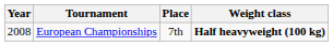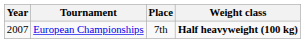European Championships | Year: 2008 -> 2007
